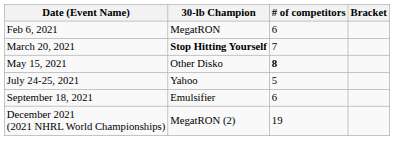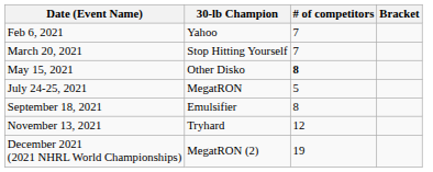Feb 6, 2021 | 30-lb Champion: MegatRON -> Yahoo
Feb 6, 2021 | # of competitors: 6 -> 7
March 20, 2021 | 30-lb Champion: bold -> normal
July 24-25, 2021 | 30-lb Champion: Yahoo -> MegatRON
September 18, 2021 | # of competitors: 6 -> 8
+ row: November 13, 2021 | Tryhard | 12
